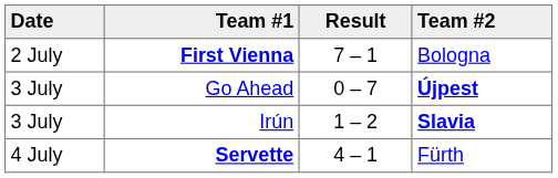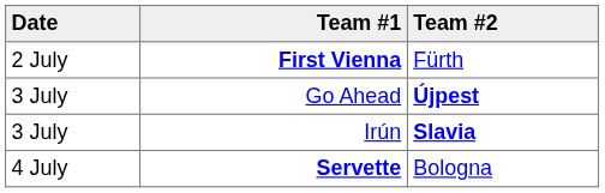- column: Result | 7 – 1 | 0 – 7 | 1 – 2 | 4 – 1
First Vienna | Team #2: Bologna -> Fürth
Servette | Team #2: Fürth -> Bologna
